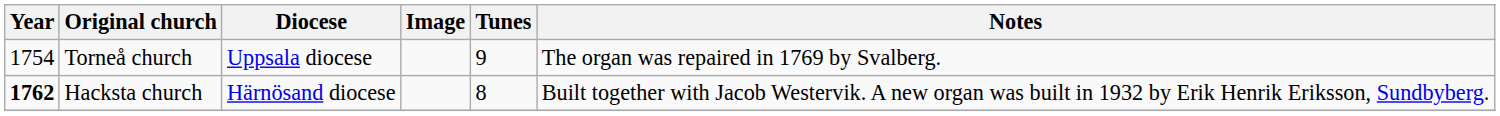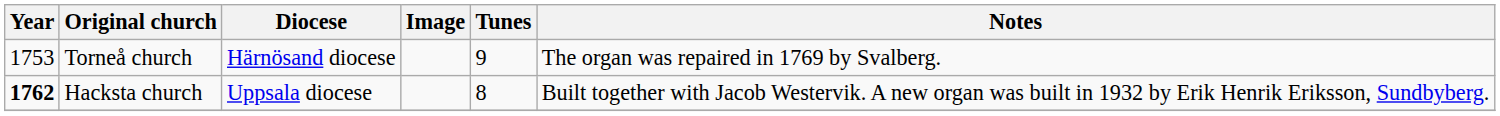Torneå church | Year: 1754 -> 1753
Torneå church | Diocese: Uppsala diocese -> Härnösand diocese
Hacksta church | Diocese: Härnösand diocese -> Uppsala diocese
